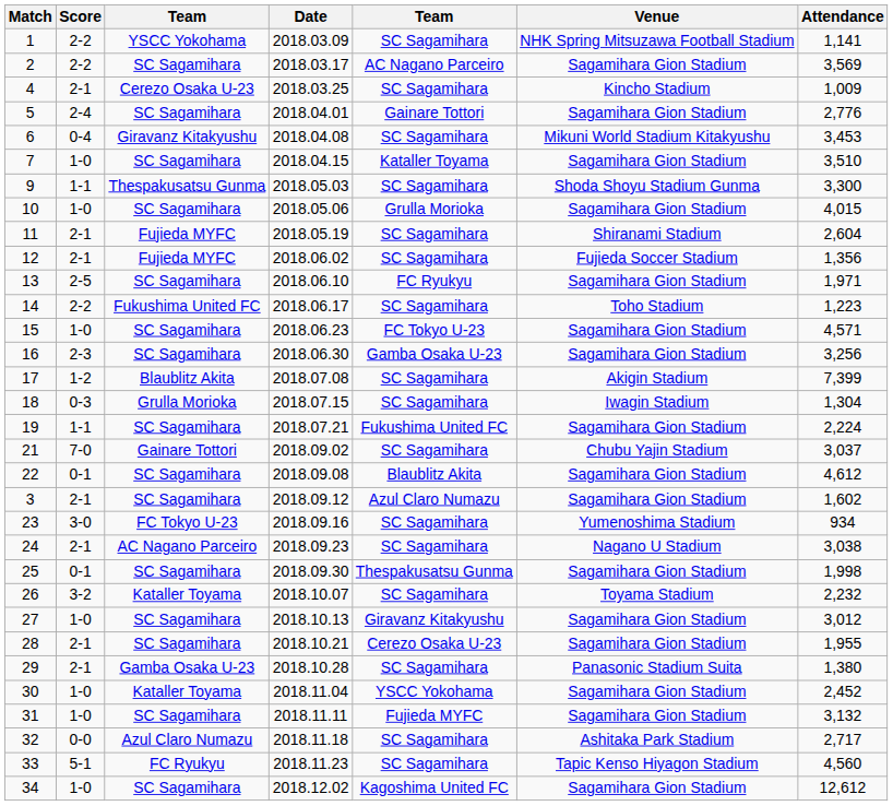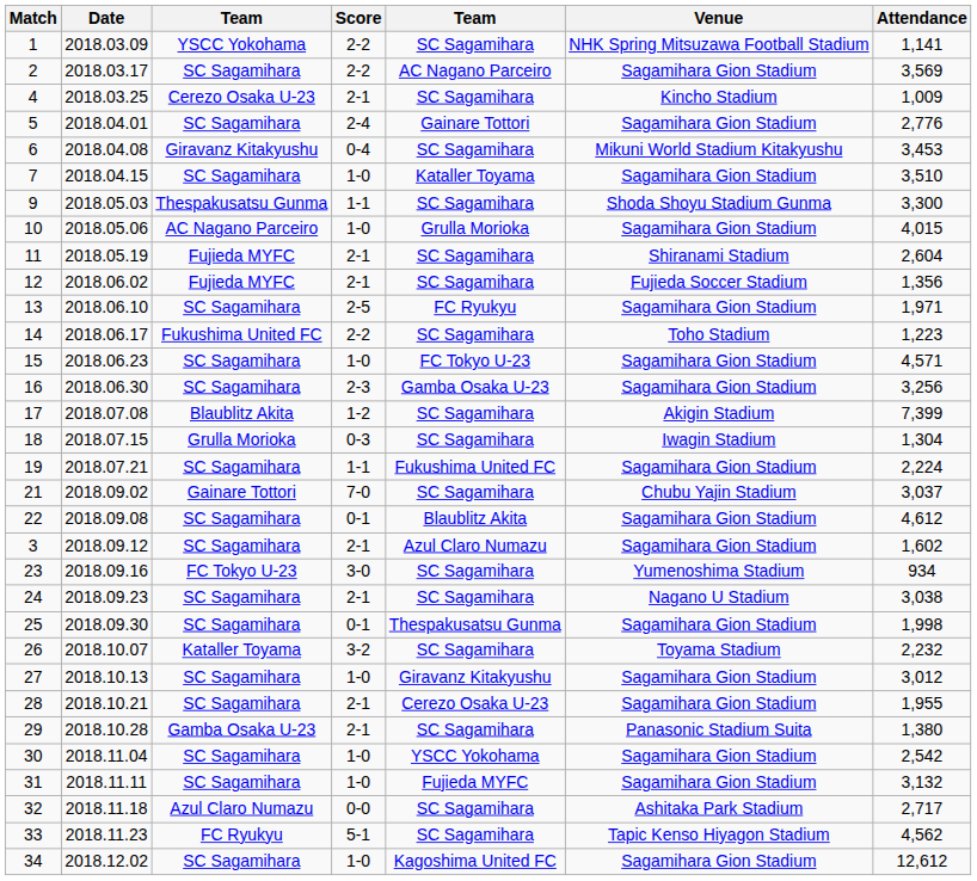columns swapped: Date <-> Score
10 | column 3: SC Sagamihara -> AC Nagano Parceiro
24 | column 3: AC Nagano Parceiro -> SC Sagamihara
30 | column 3: Kataller Toyama -> SC Sagamihara
30 | Attendance: 2,452 -> 2,542
33 | Attendance: 4,560 -> 4,562
